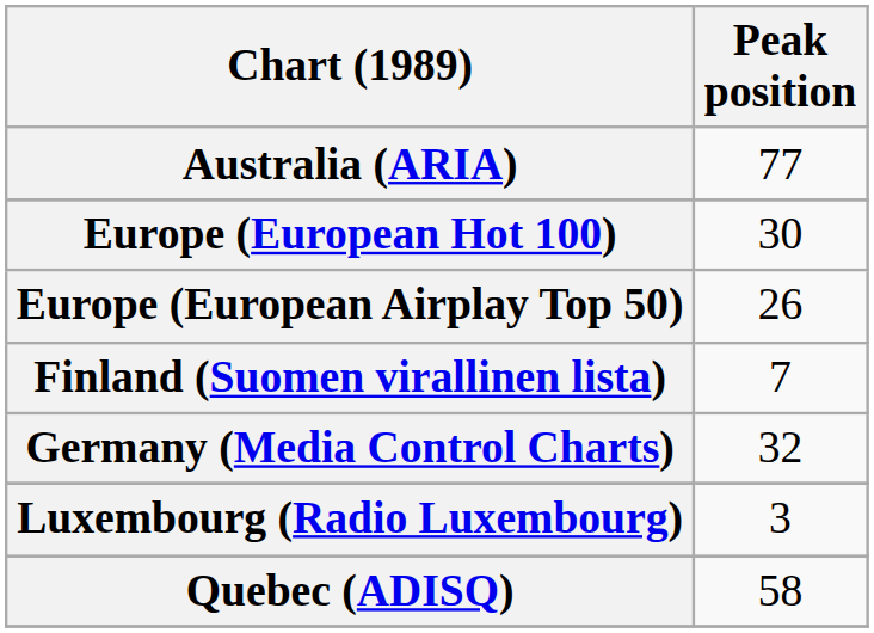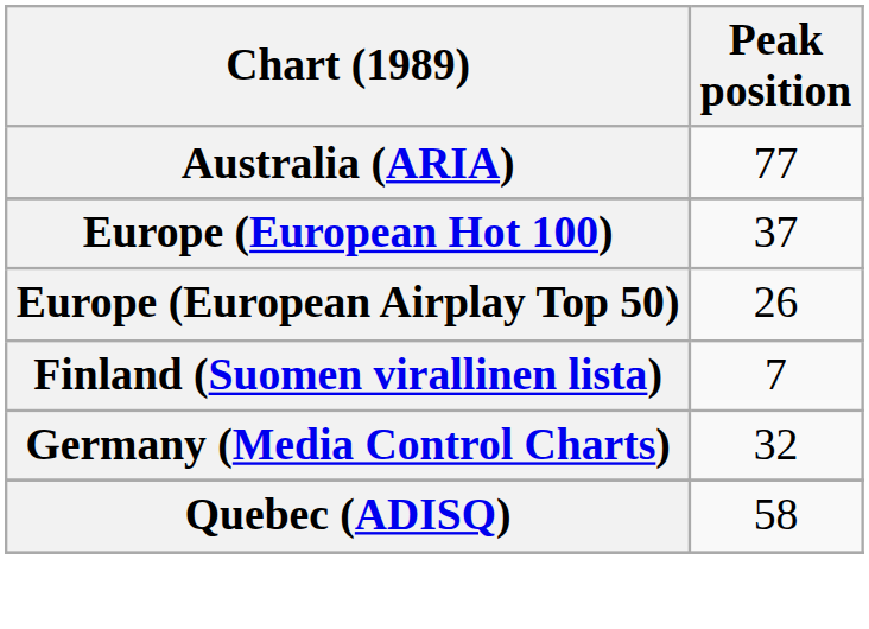Europe (European Hot 100) | Peak position: 30 -> 37
- row: Luxembourg (Radio Luxembourg) | 3
